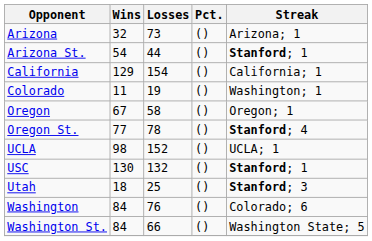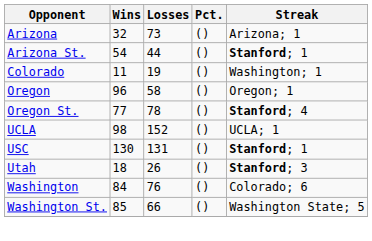- row: California | 129 | 154 | () | California; 1
Oregon | Wins: 67 -> 96
USC | Losses: 132 -> 131
Utah | Losses: 25 -> 26
Washington St. | Wins: 84 -> 85
